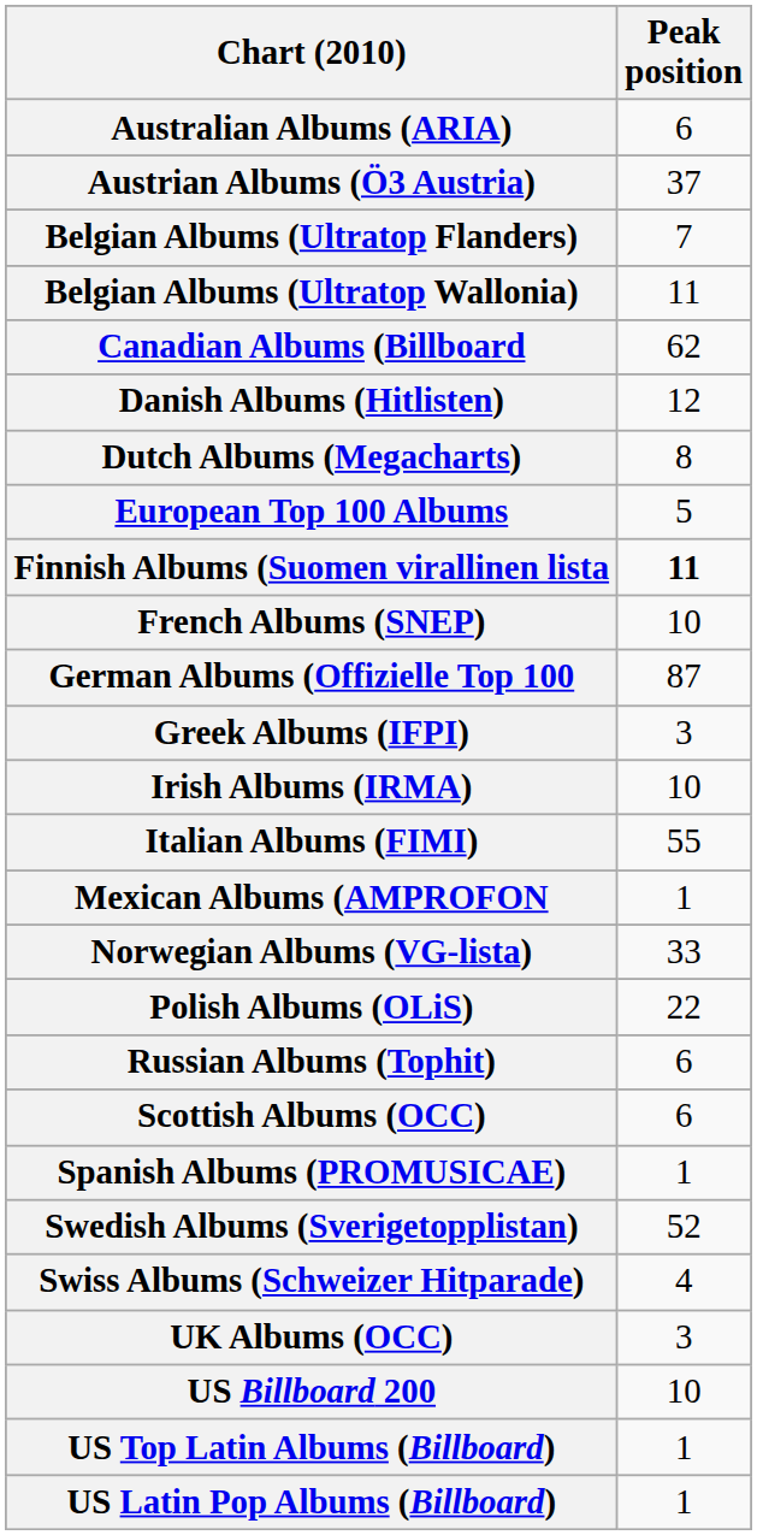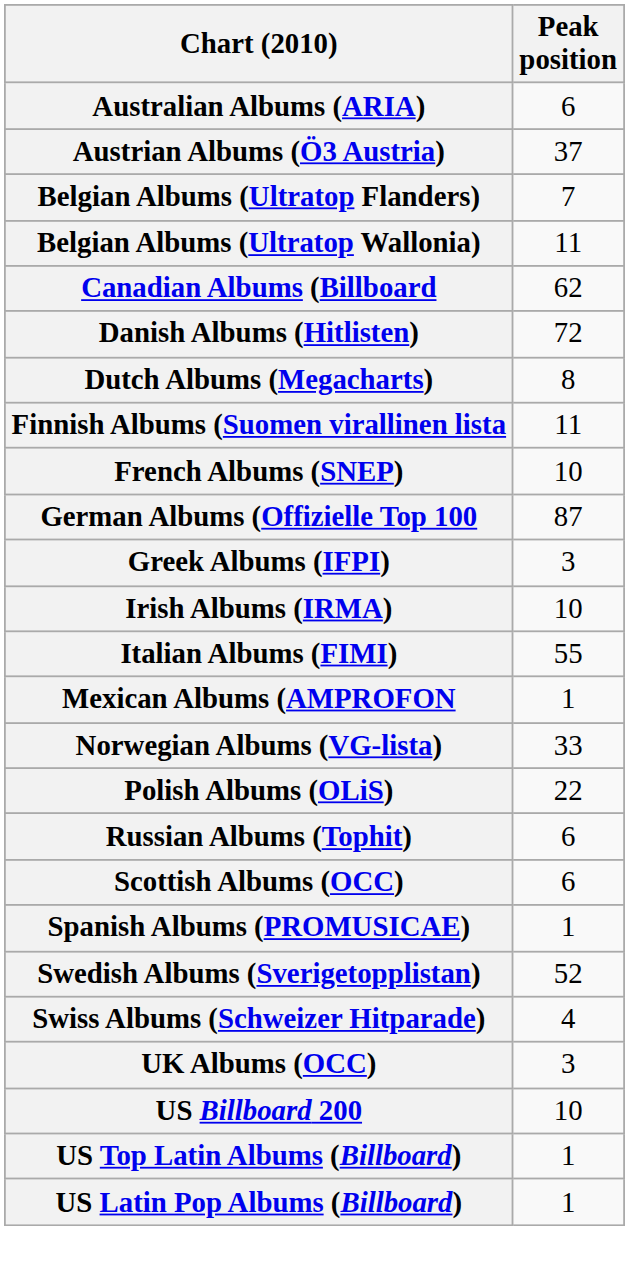Danish Albums (Hitlisten) | Peak position: 12 -> 72
- row: European Top 100 Albums | 5
Finnish Albums (Suomen virallinen lista | Peak position: bold -> normal
